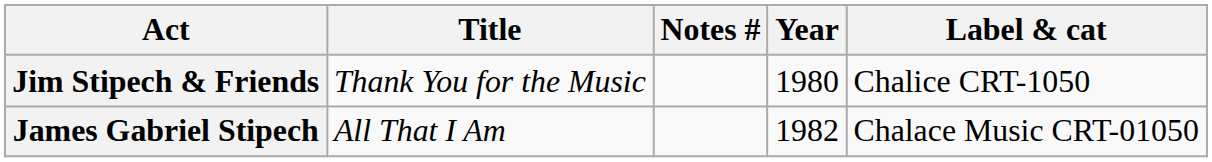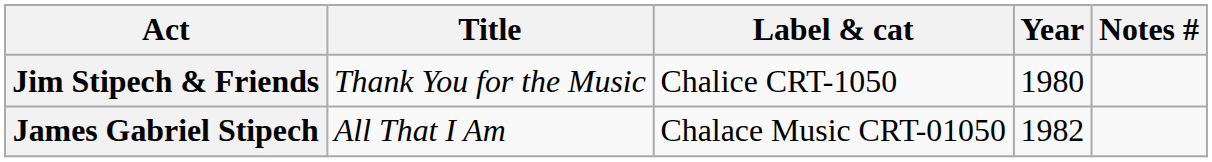columns swapped: Label & cat <-> Notes #
